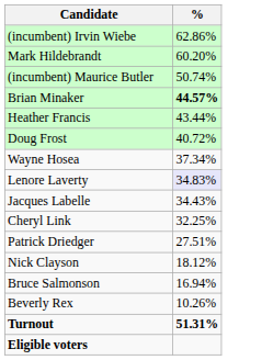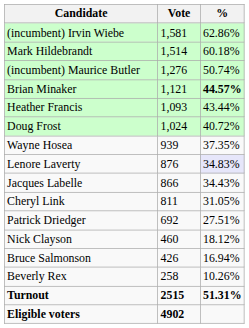+ column: Vote | 1,581 | 1,514 | 1,276 | 1,121 | 1,093 | 1,024 | 939 | 876 | 866 | 811 | 692 | 460 | 426 | 258 | 2515 | 4902
Mark Hildebrandt | %: 60.20% -> 60.18%
Wayne Hosea | %: 37.34% -> 37.35%
Cheryl Link | %: 32.25% -> 31.05%
